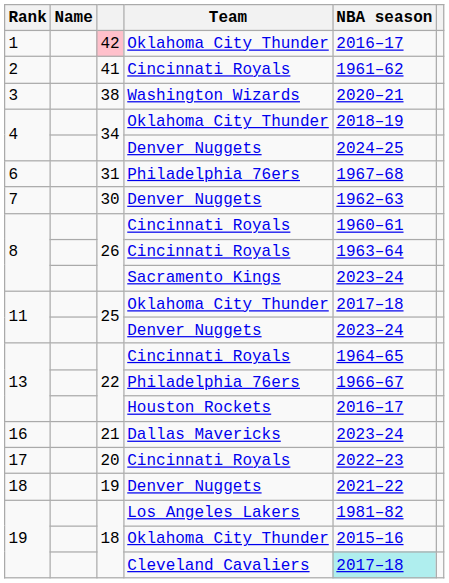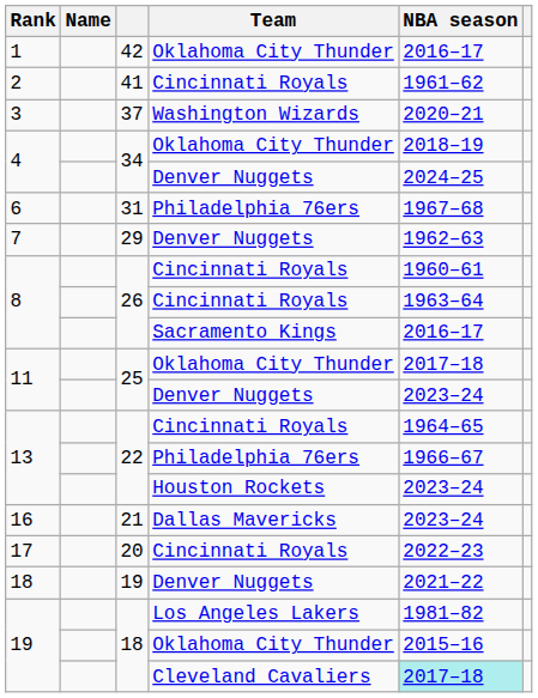1 | column 3: pink background -> no background
3 | column 3: 38 -> 37
7 | column 3: 30 -> 29
8 / Sacramento Kings | NBA season: 2023–24 -> 2016–17
13 / Houston Rockets | NBA season: 2016–17 -> 2023–24
